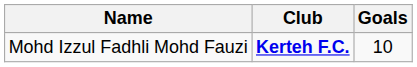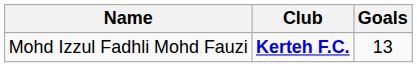Mohd Izzul Fadhli Mohd Fauzi | Goals: 10 -> 13
